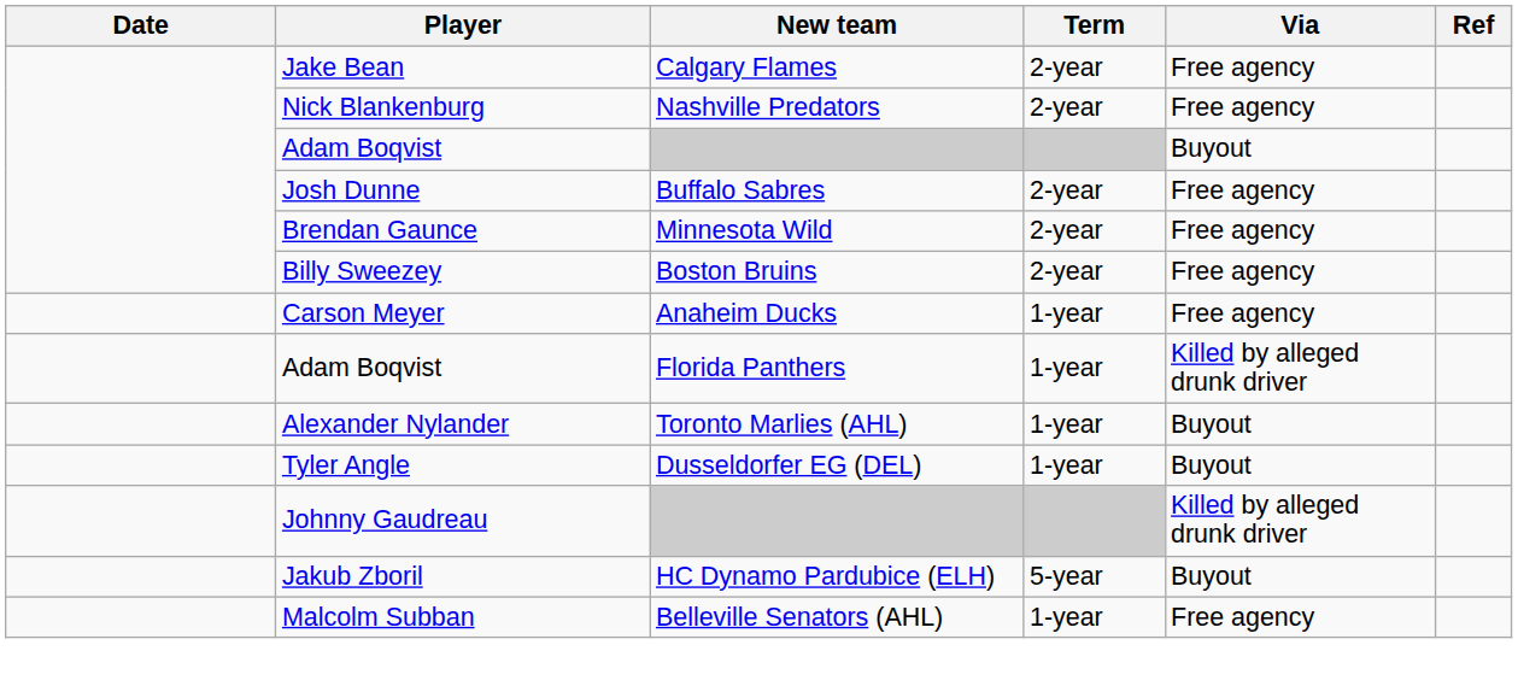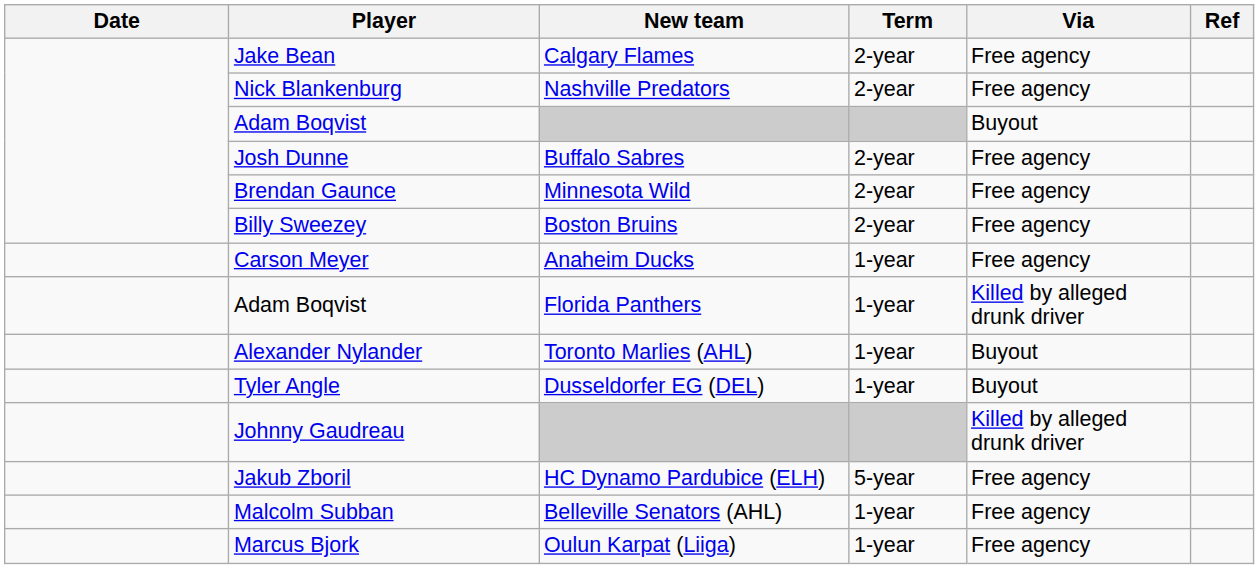Jakub Zboril | Via: Buyout -> Free agency
+ row: Marcus Bjork | Oulun Karpat (Liiga) | 1-year | Free agency
